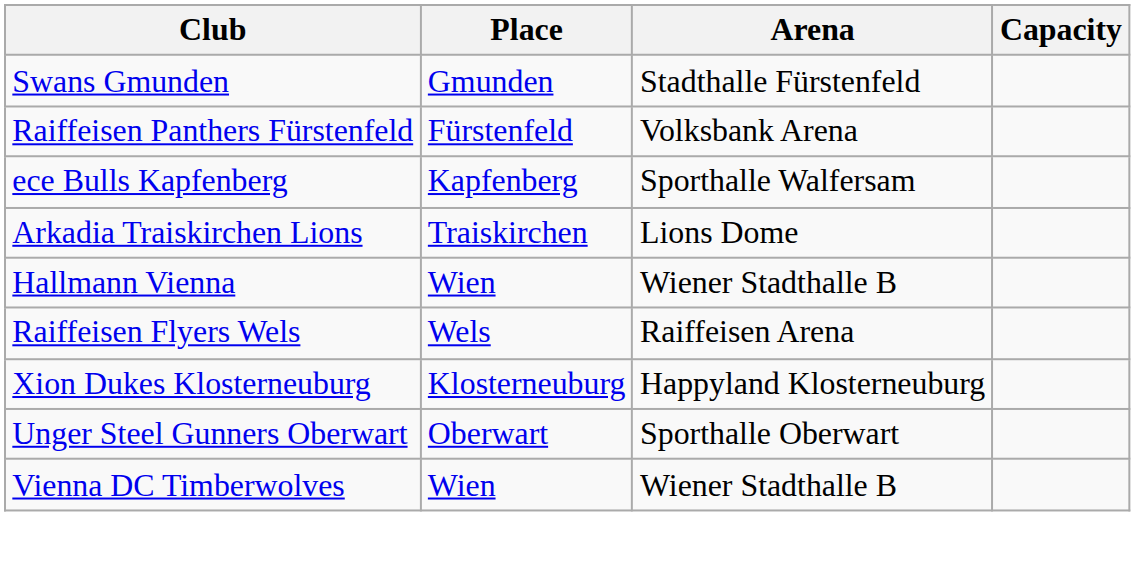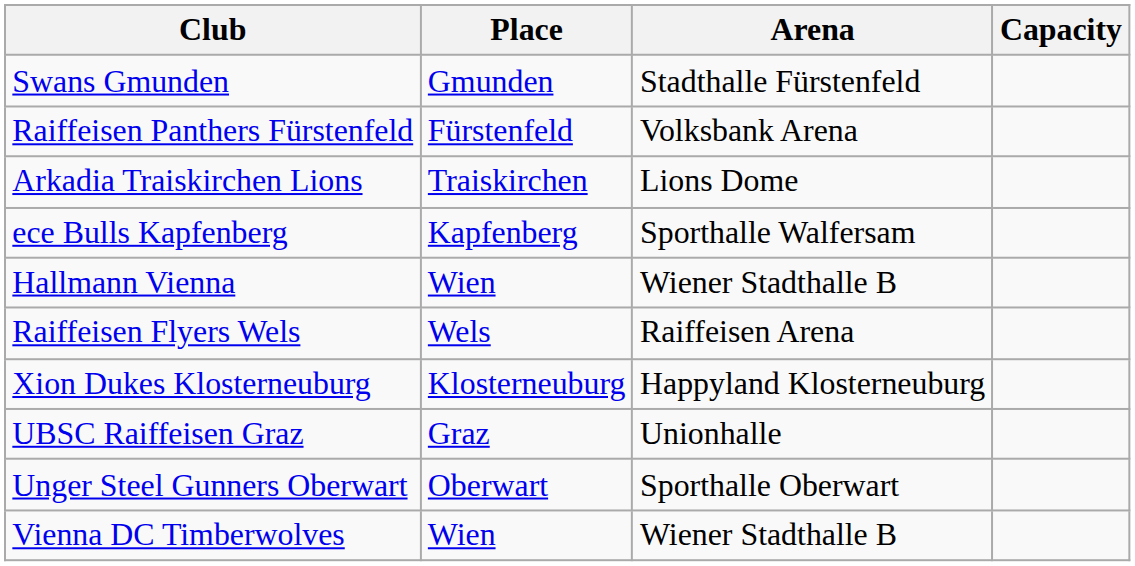rows swapped: Arkadia Traiskirchen Lions <-> ece Bulls Kapfenberg
+ row: UBSC Raiffeisen Graz | Graz | Unionhalle
